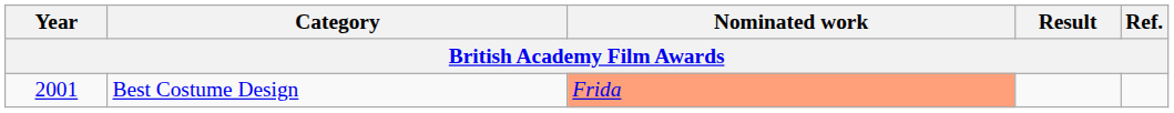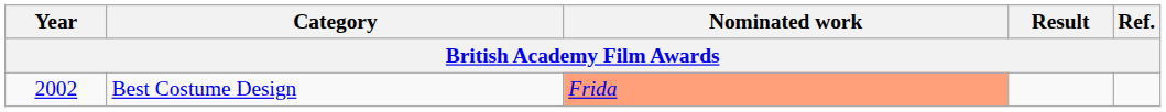Best Costume Design | Year: 2001 -> 2002
